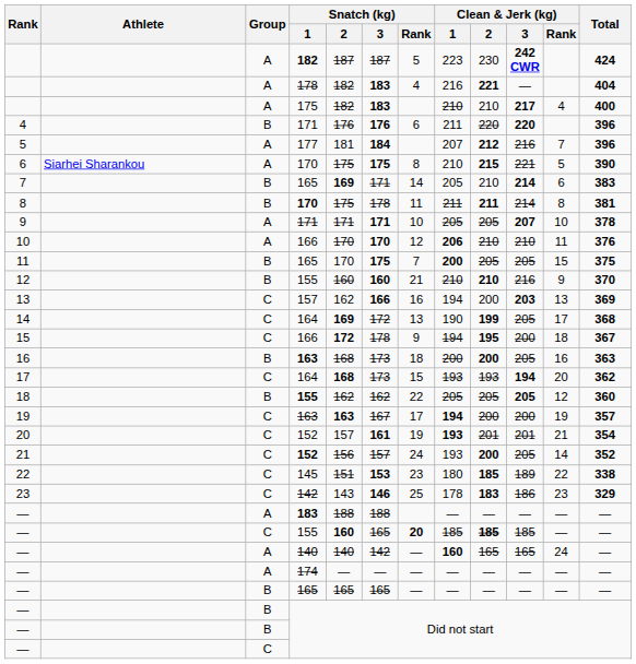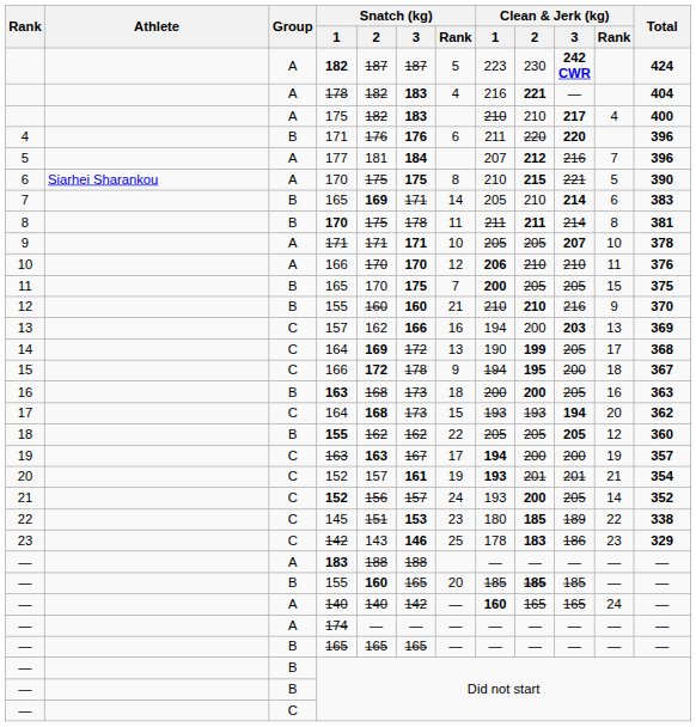— / 155 | Group: C -> B
— / 155 | Snatch (kg) / Rank: bold -> normal
